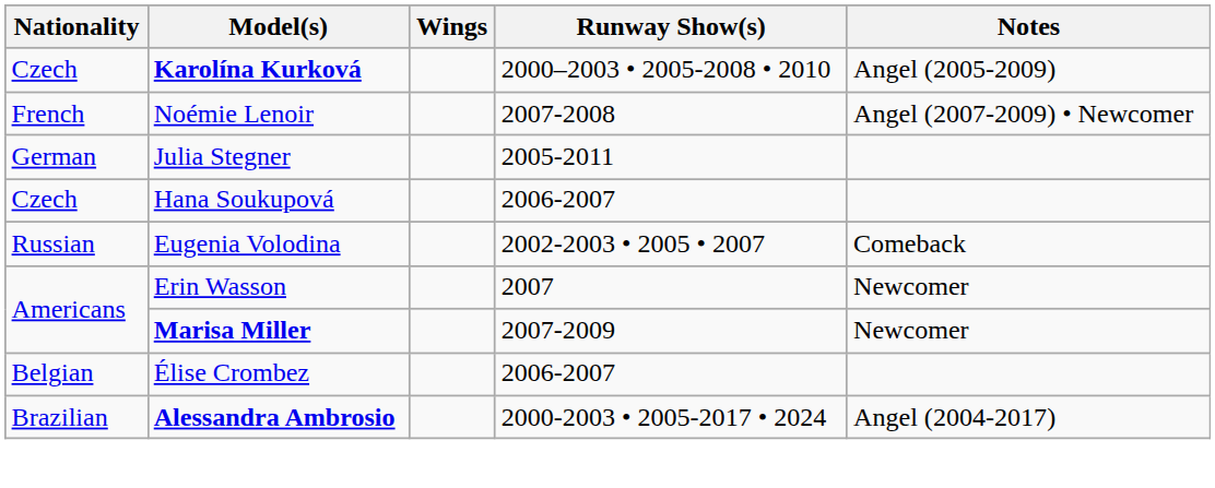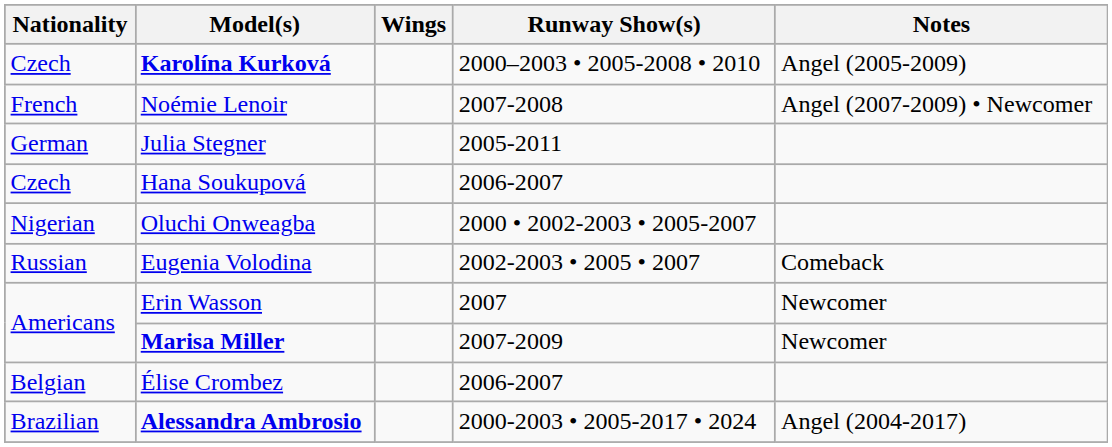+ row: Nigerian | Oluchi Onweagba | 2000 • 2002-2003 • 2005-2007
